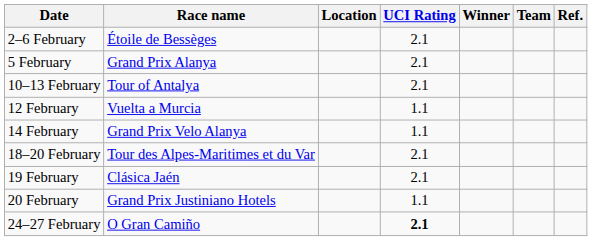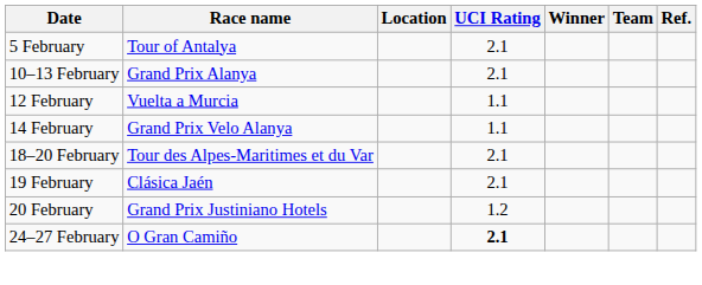- row: 2–6 February | Étoile de Bessèges | 2.1
5 February | Race name: Grand Prix Alanya -> Tour of Antalya
10–13 February | Race name: Tour of Antalya -> Grand Prix Alanya
20 February | UCI Rating: 1.1 -> 1.2
